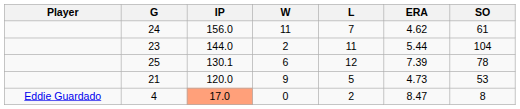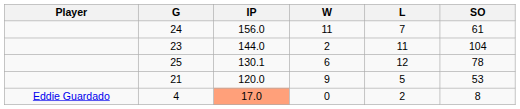- column: ERA | 4.62 | 5.44 | 7.39 | 4.73 | 8.47
